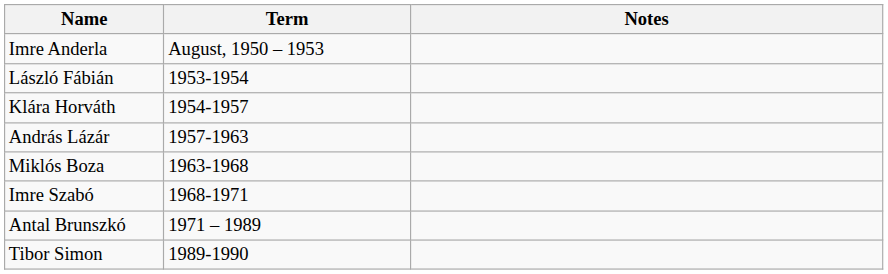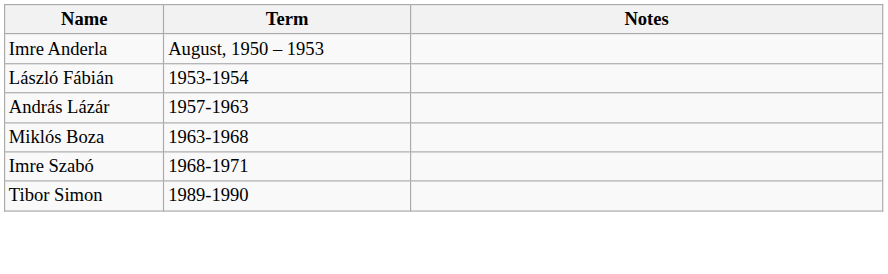- row: Klára Horváth | 1954-1957
- row: Antal Brunszkó | 1971 – 1989
